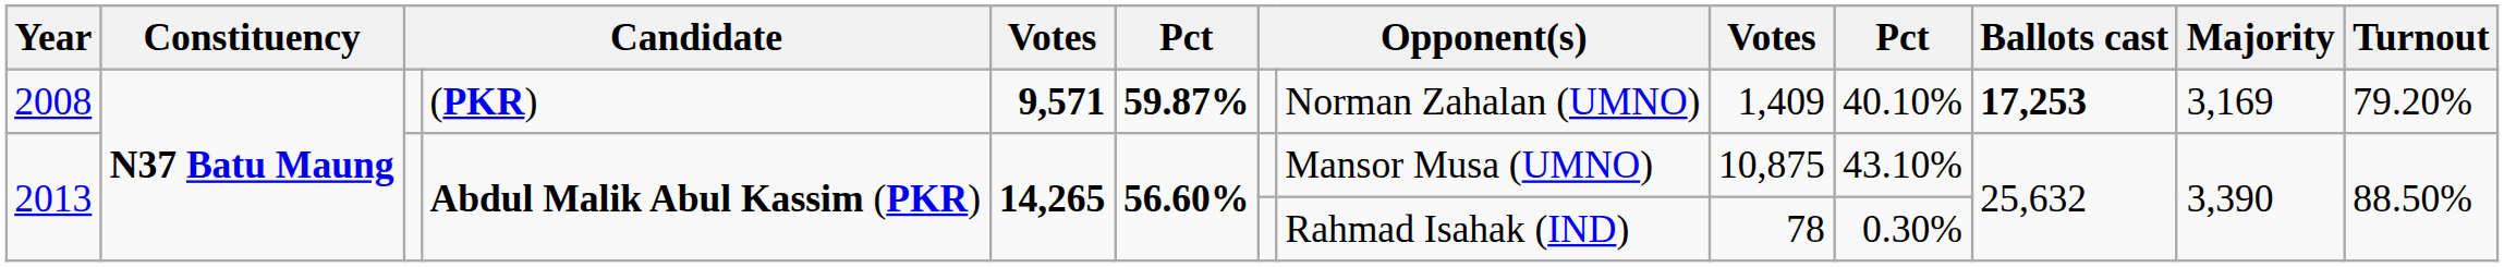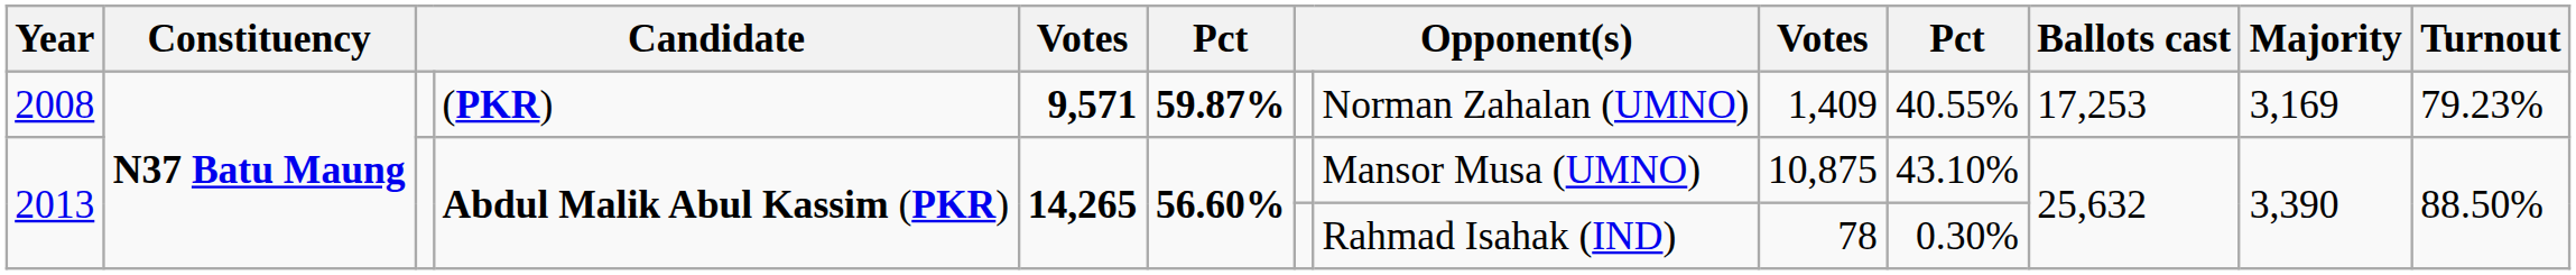2008 | column 10: 40.10% -> 40.55%
2008 | Ballots cast: bold -> normal
2008 | Turnout: 79.20% -> 79.23%
